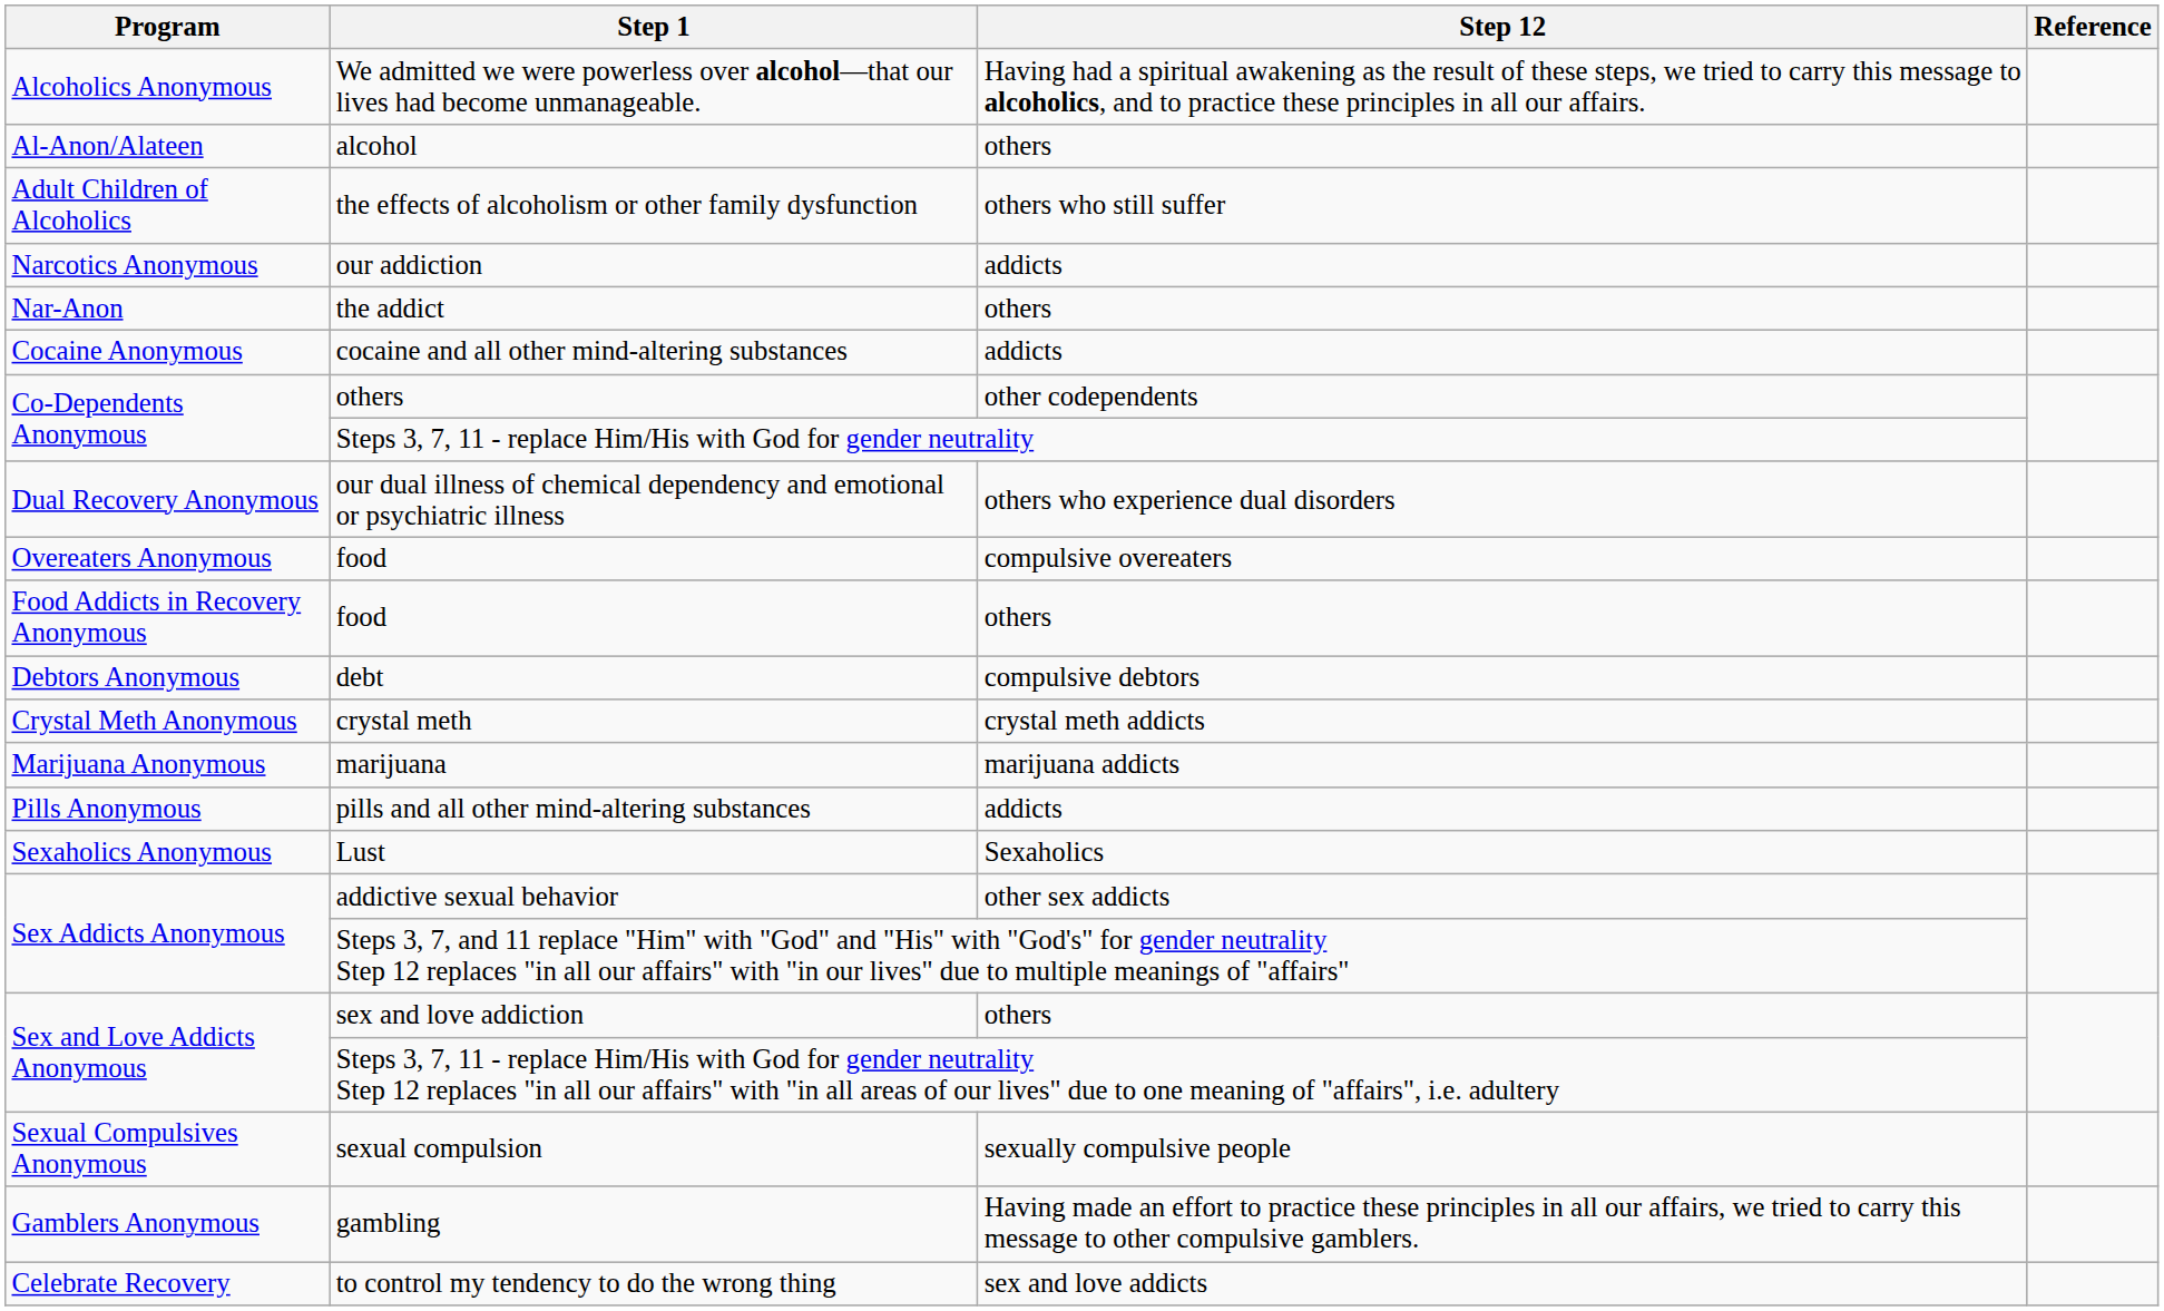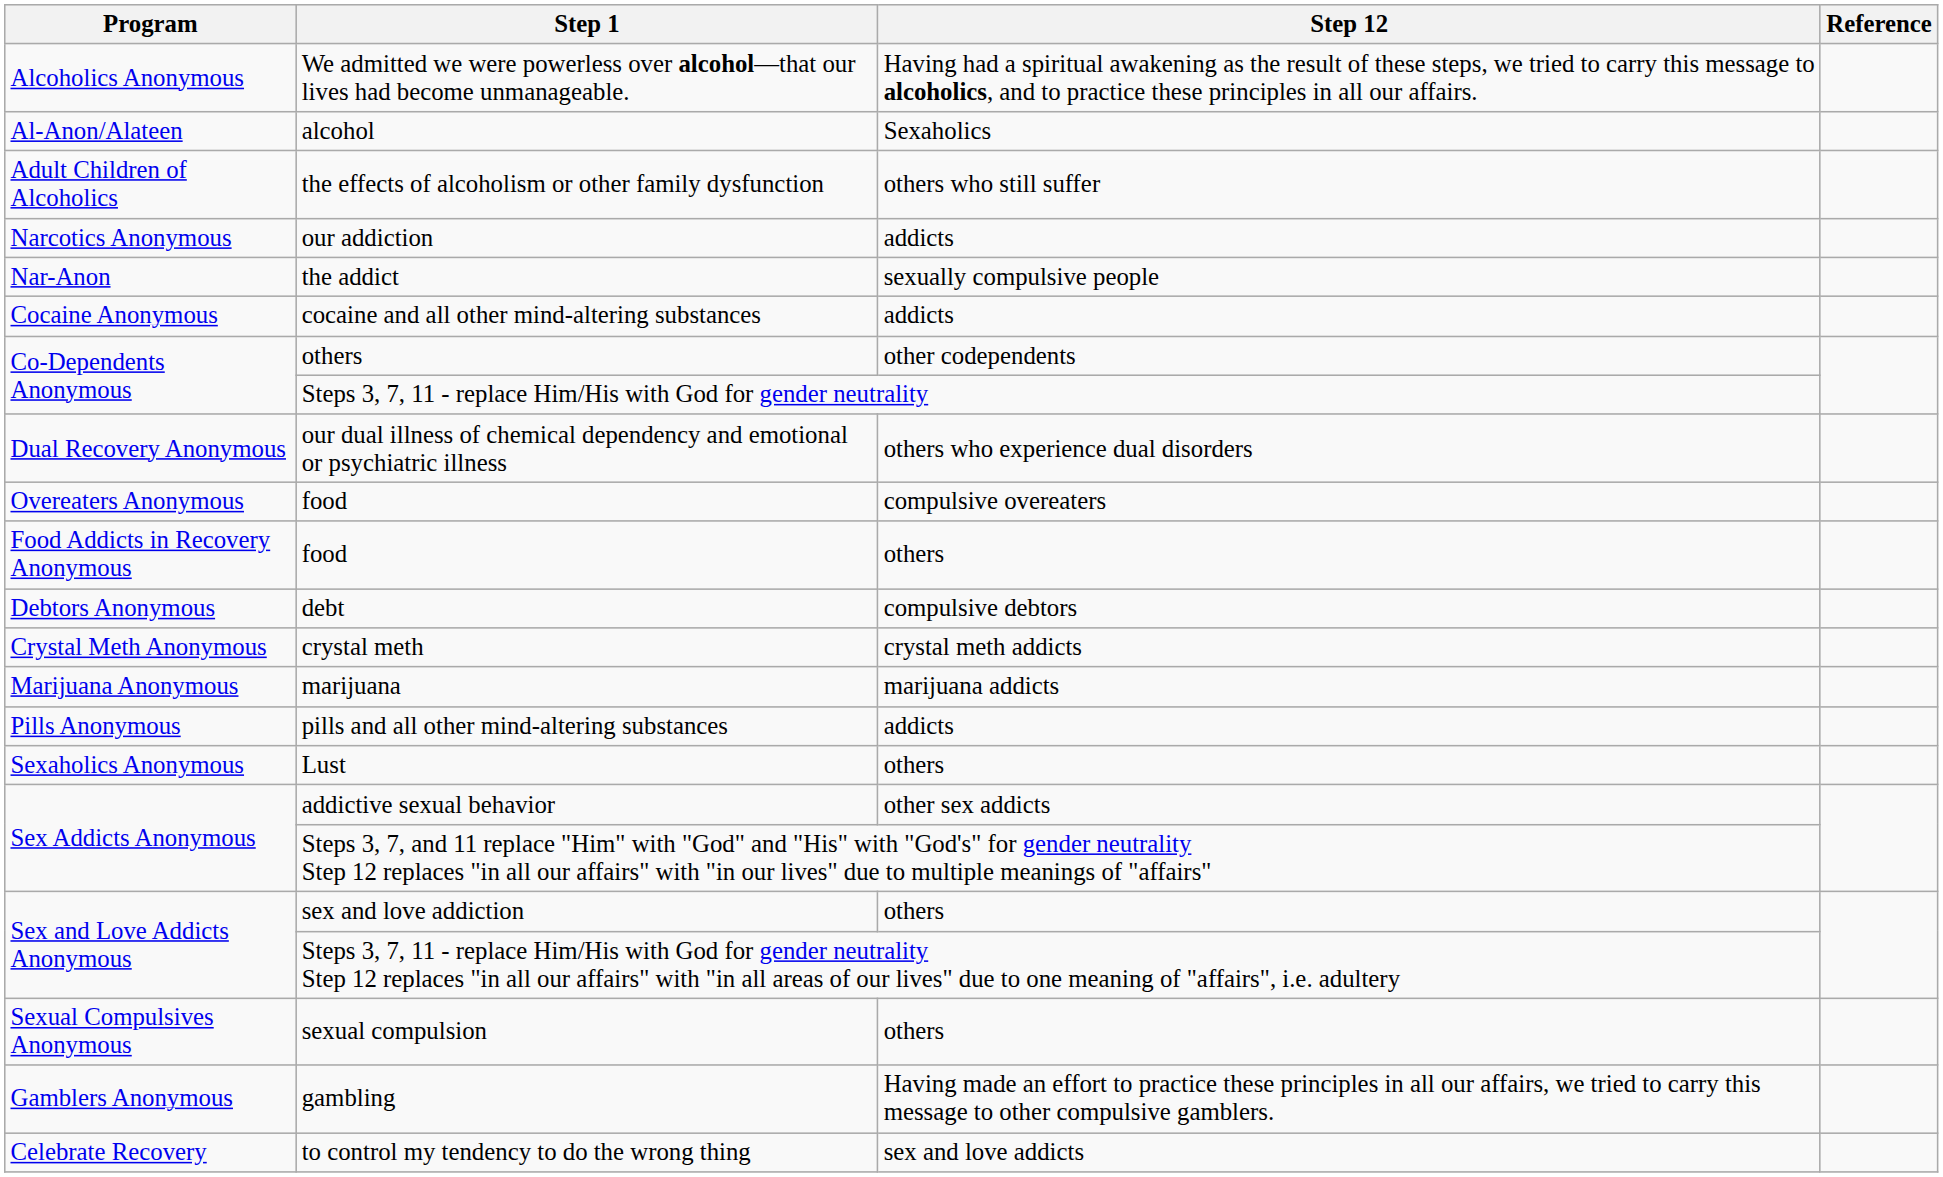alcohol | Step 12: others -> Sexaholics
the addict | Step 12: others -> sexually compulsive people
Lust | Step 12: Sexaholics -> others
sexual compulsion | Step 12: sexually compulsive people -> others
